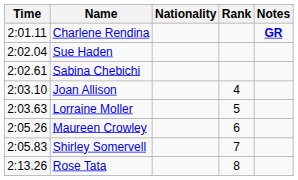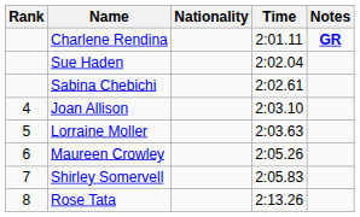columns swapped: Rank <-> Time
